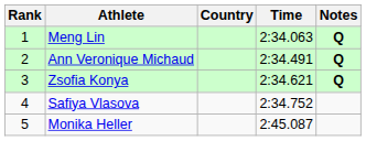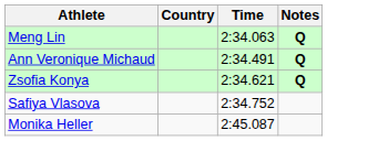- column: Rank | 1 | 2 | 3 | 4 | 5
